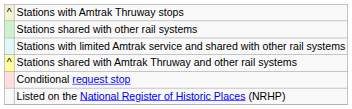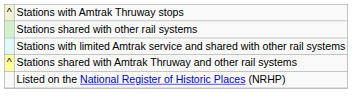- row: Conditional request stop
